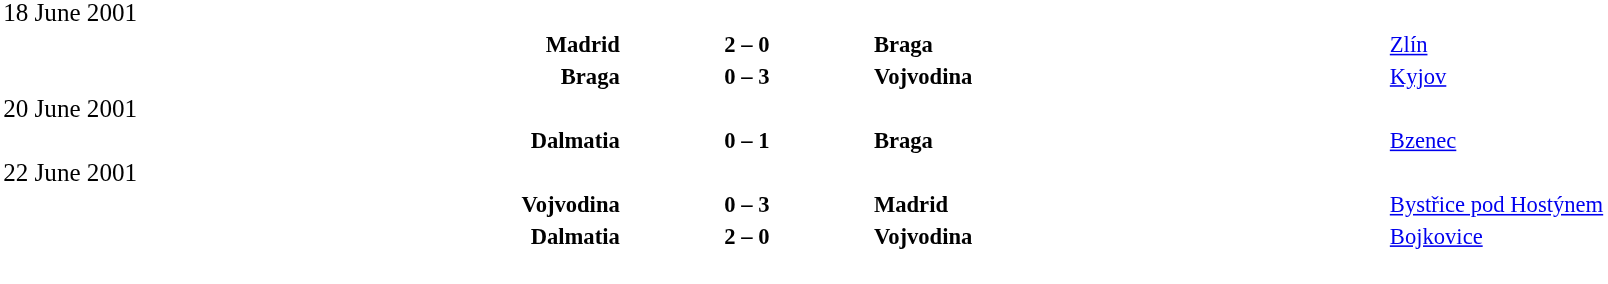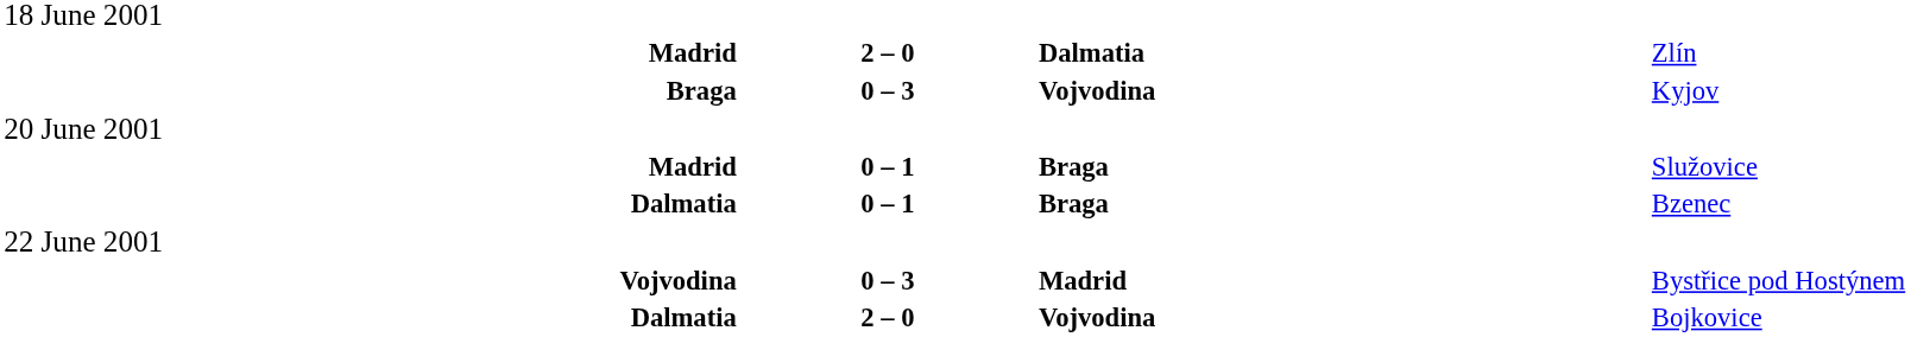Madrid / Zlín | column 3: Braga -> Dalmatia
+ row: Madrid | 0 – 1 | Braga | Služovice
